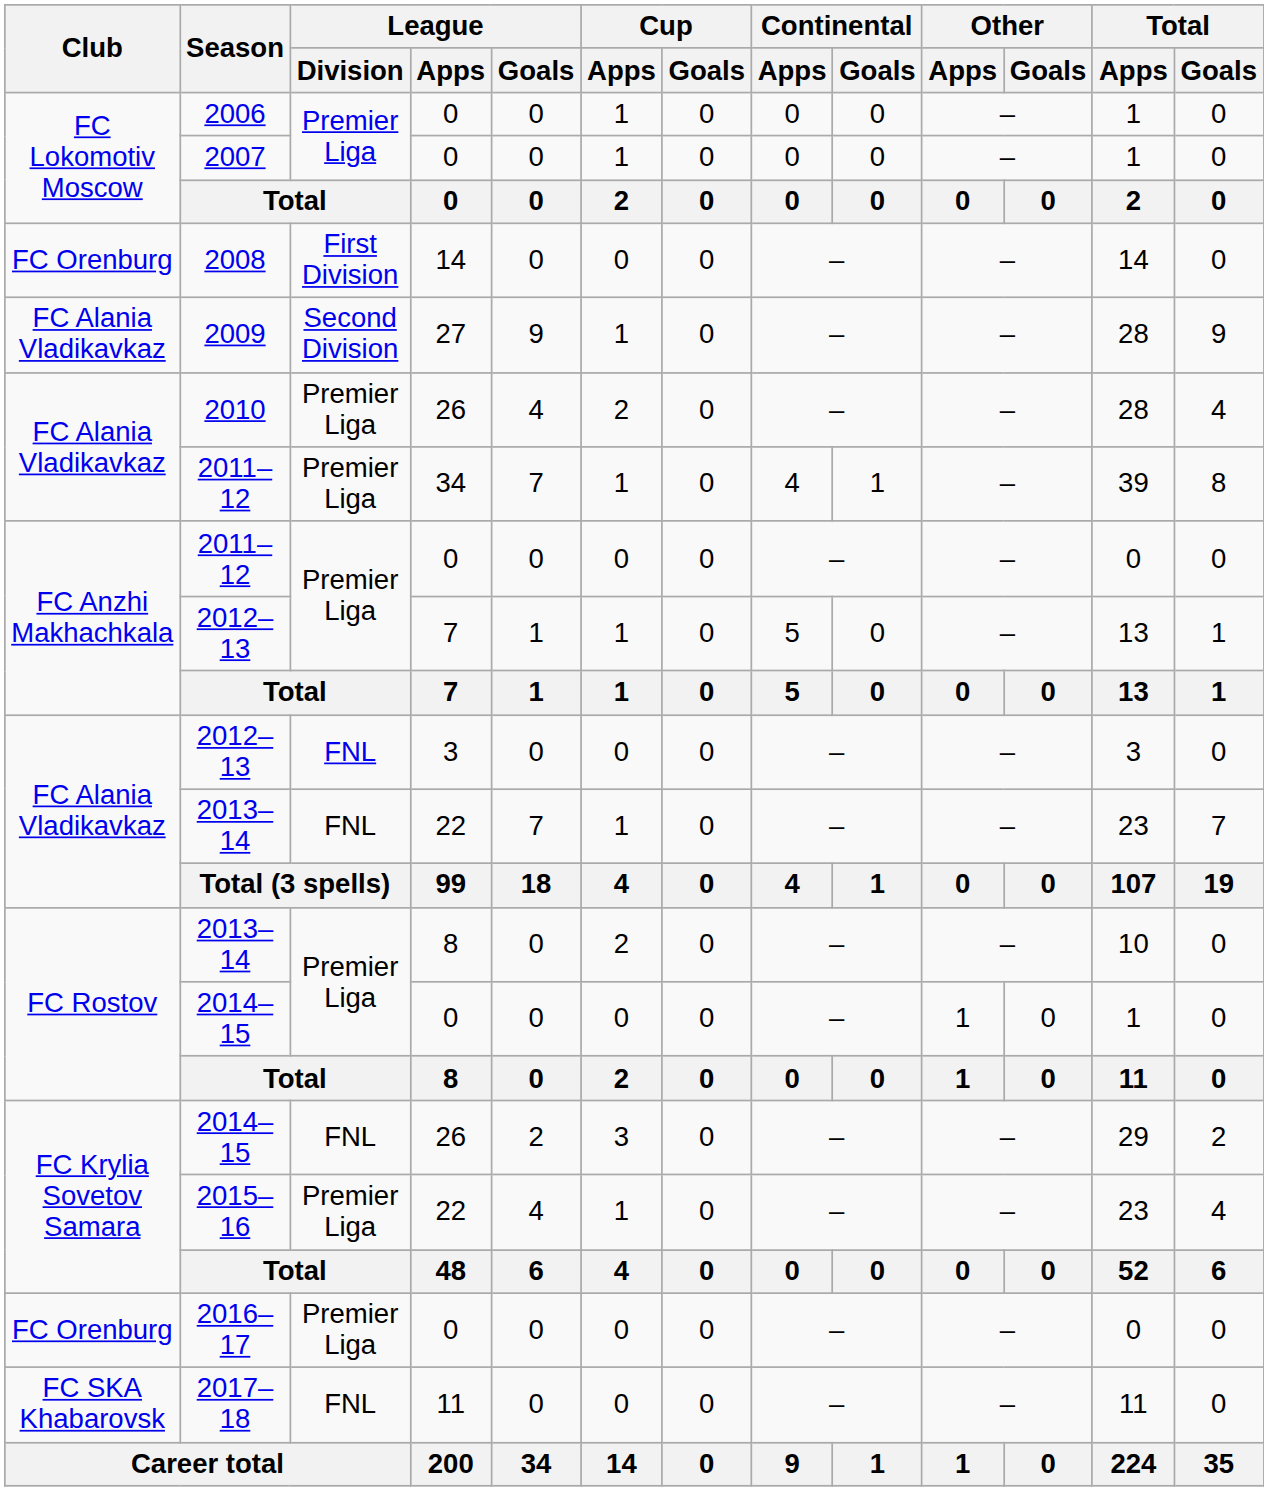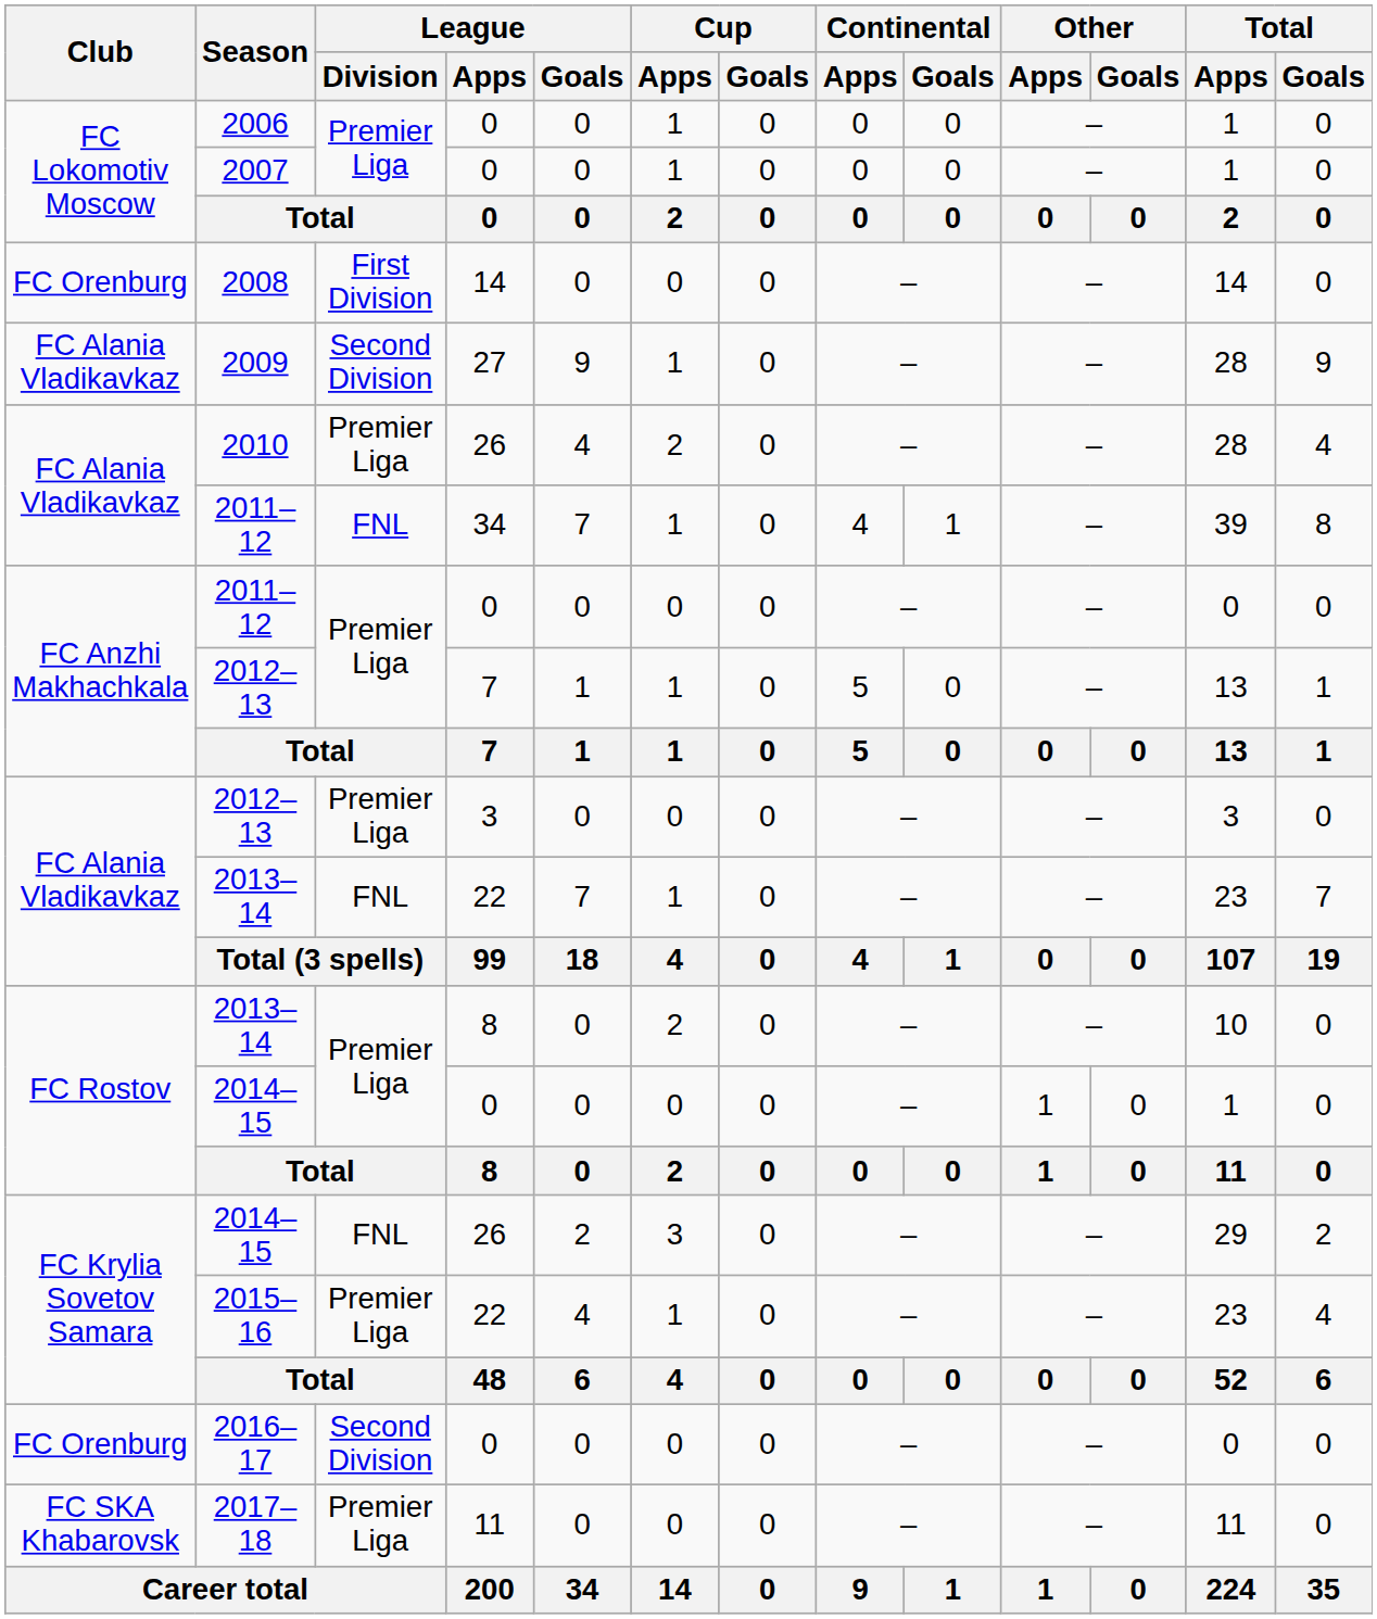2011–12 / 34 | League / Division: Premier Liga -> FNL
2012–13 / 3 | League / Division: FNL -> Premier Liga
2016–17 | League / Division: Premier Liga -> Second Division
2017–18 | League / Division: FNL -> Premier Liga
